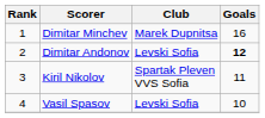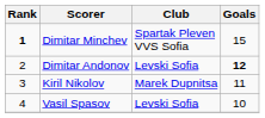Dimitar Minchev | Rank: normal -> bold
Dimitar Minchev | Club: Marek Dupnitsa -> Spartak Pleven VVS Sofia
Dimitar Minchev | Goals: 16 -> 15
Kiril Nikolov | Club: Spartak Pleven VVS Sofia -> Marek Dupnitsa
